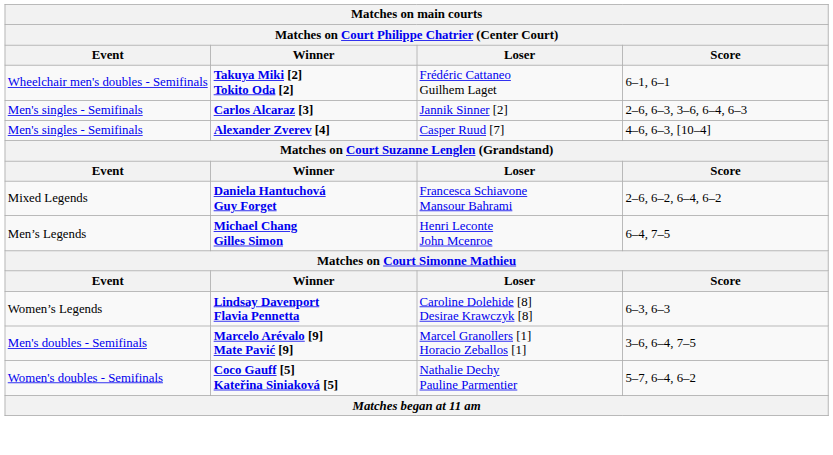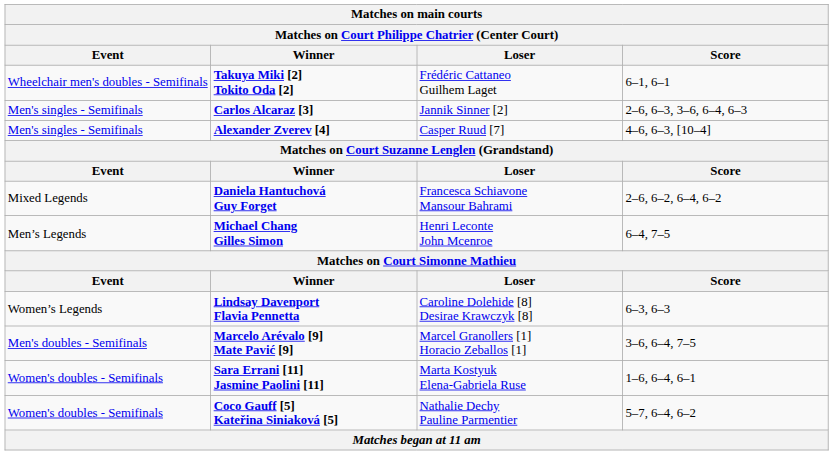+ row: Women's doubles - Semifinals | Sara Errani [11] Jasmine Paolini [11] | Marta Kostyuk Elena-Gabriela Ruse | 1–6, 6–4, 6–1
